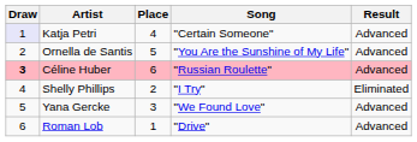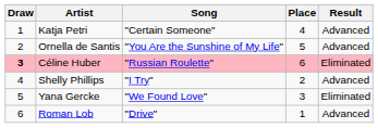columns swapped: Song <-> Place
Katja Petri | Draw: lavender background -> no background
Céline Huber | Result: Advanced -> Eliminated
Shelly Phillips | Result: Eliminated -> Advanced
Yana Gercke | Result: Advanced -> Eliminated
